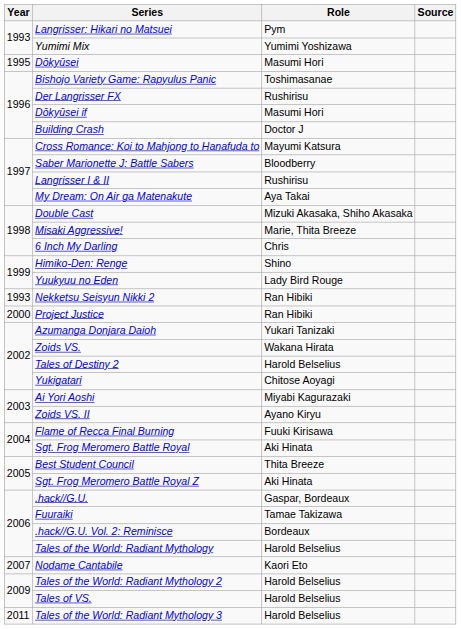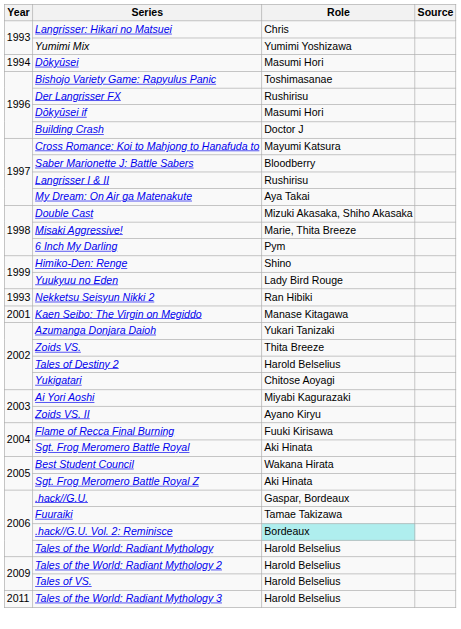Langrisser: Hikari no Matsuei | Role: Pym -> Chris
Dōkyūsei | Year: 1995 -> 1994
6 Inch My Darling | Role: Chris -> Pym
- row: 2000 | Project Justice | Ran Hibiki
+ row: 2001 | Kaen Seibo: The Virgin on Megiddo | Manase Kitagawa
Zoids VS. | Role: Wakana Hirata -> Thita Breeze
Best Student Council | Role: Thita Breeze -> Wakana Hirata
.hack//G.U. Vol. 2: Reminisce | Role: no background -> paleturquoise background
- row: 2007 | Nodame Cantabile | Kaori Eto
